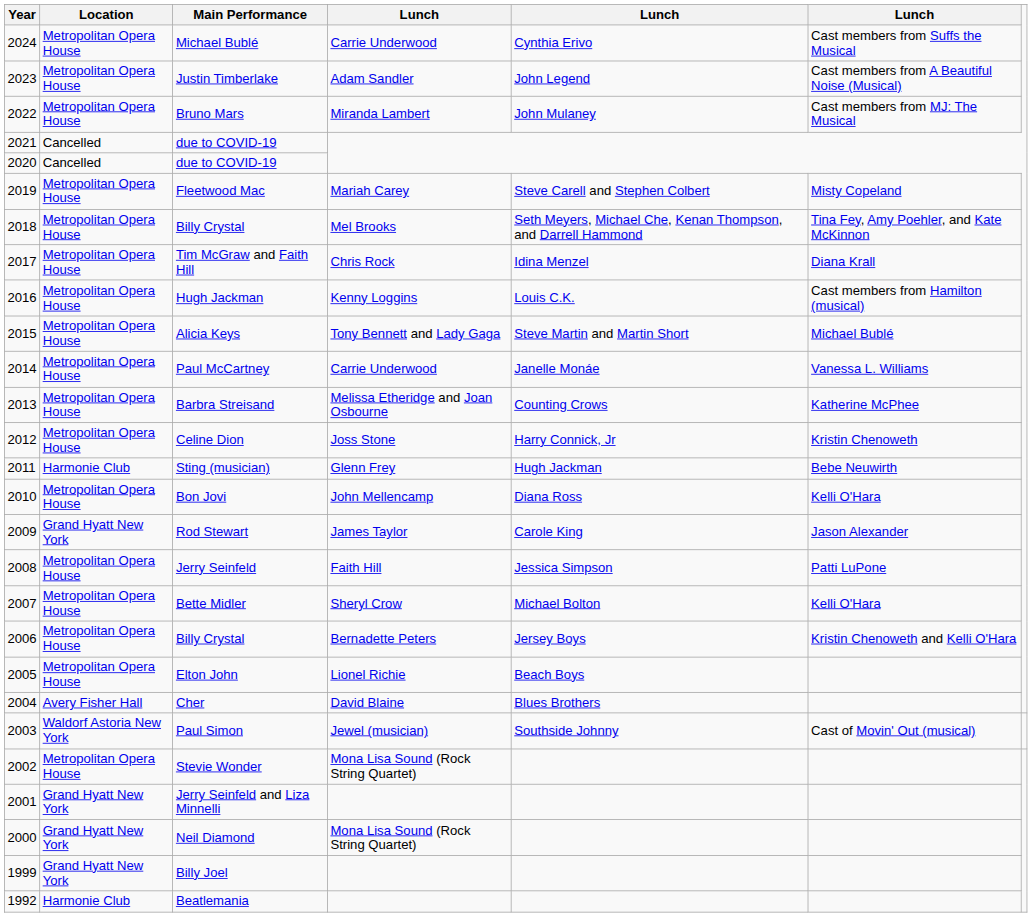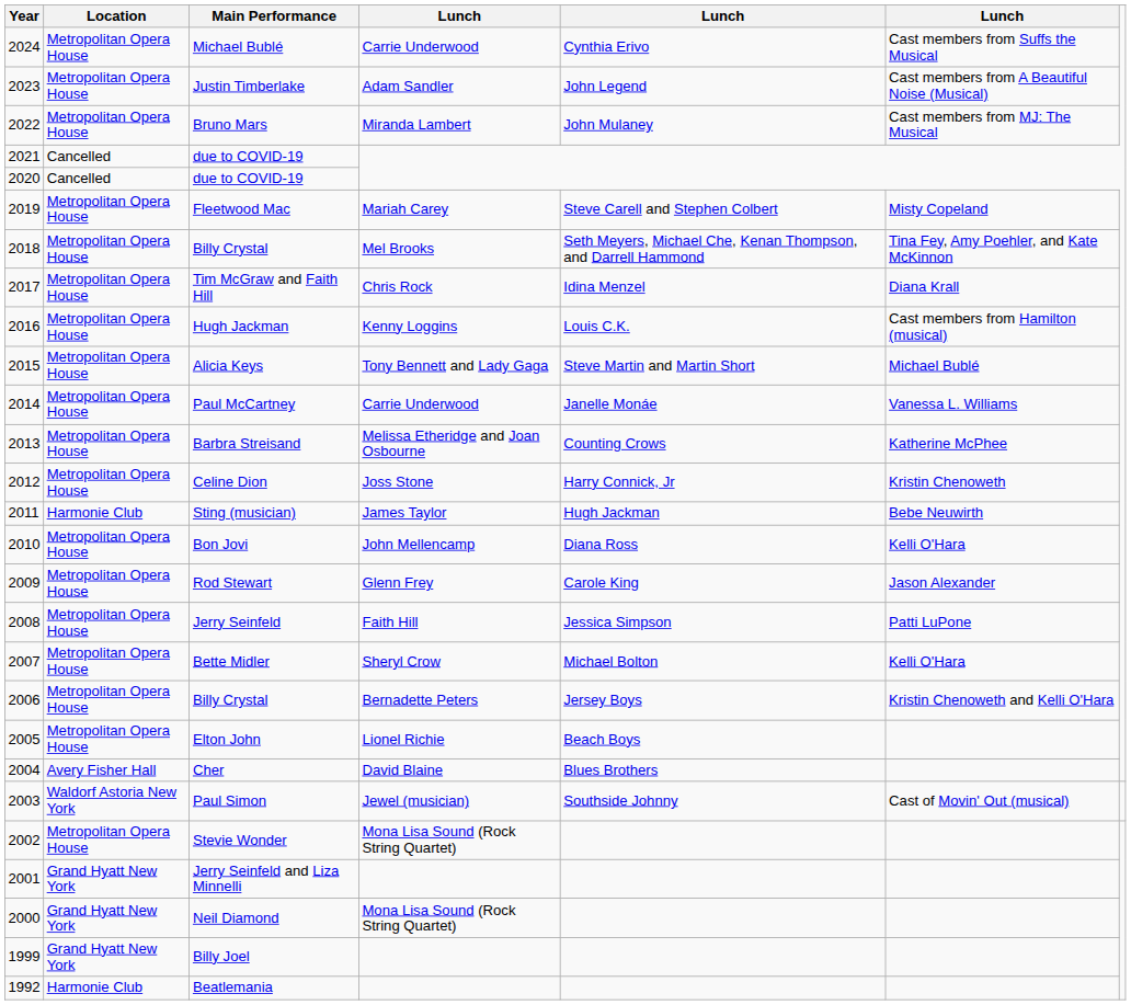Sting (musician) | column 4: Glenn Frey -> James Taylor
Rod Stewart | Location: Grand Hyatt New York -> Metropolitan Opera House
Rod Stewart | column 4: James Taylor -> Glenn Frey
